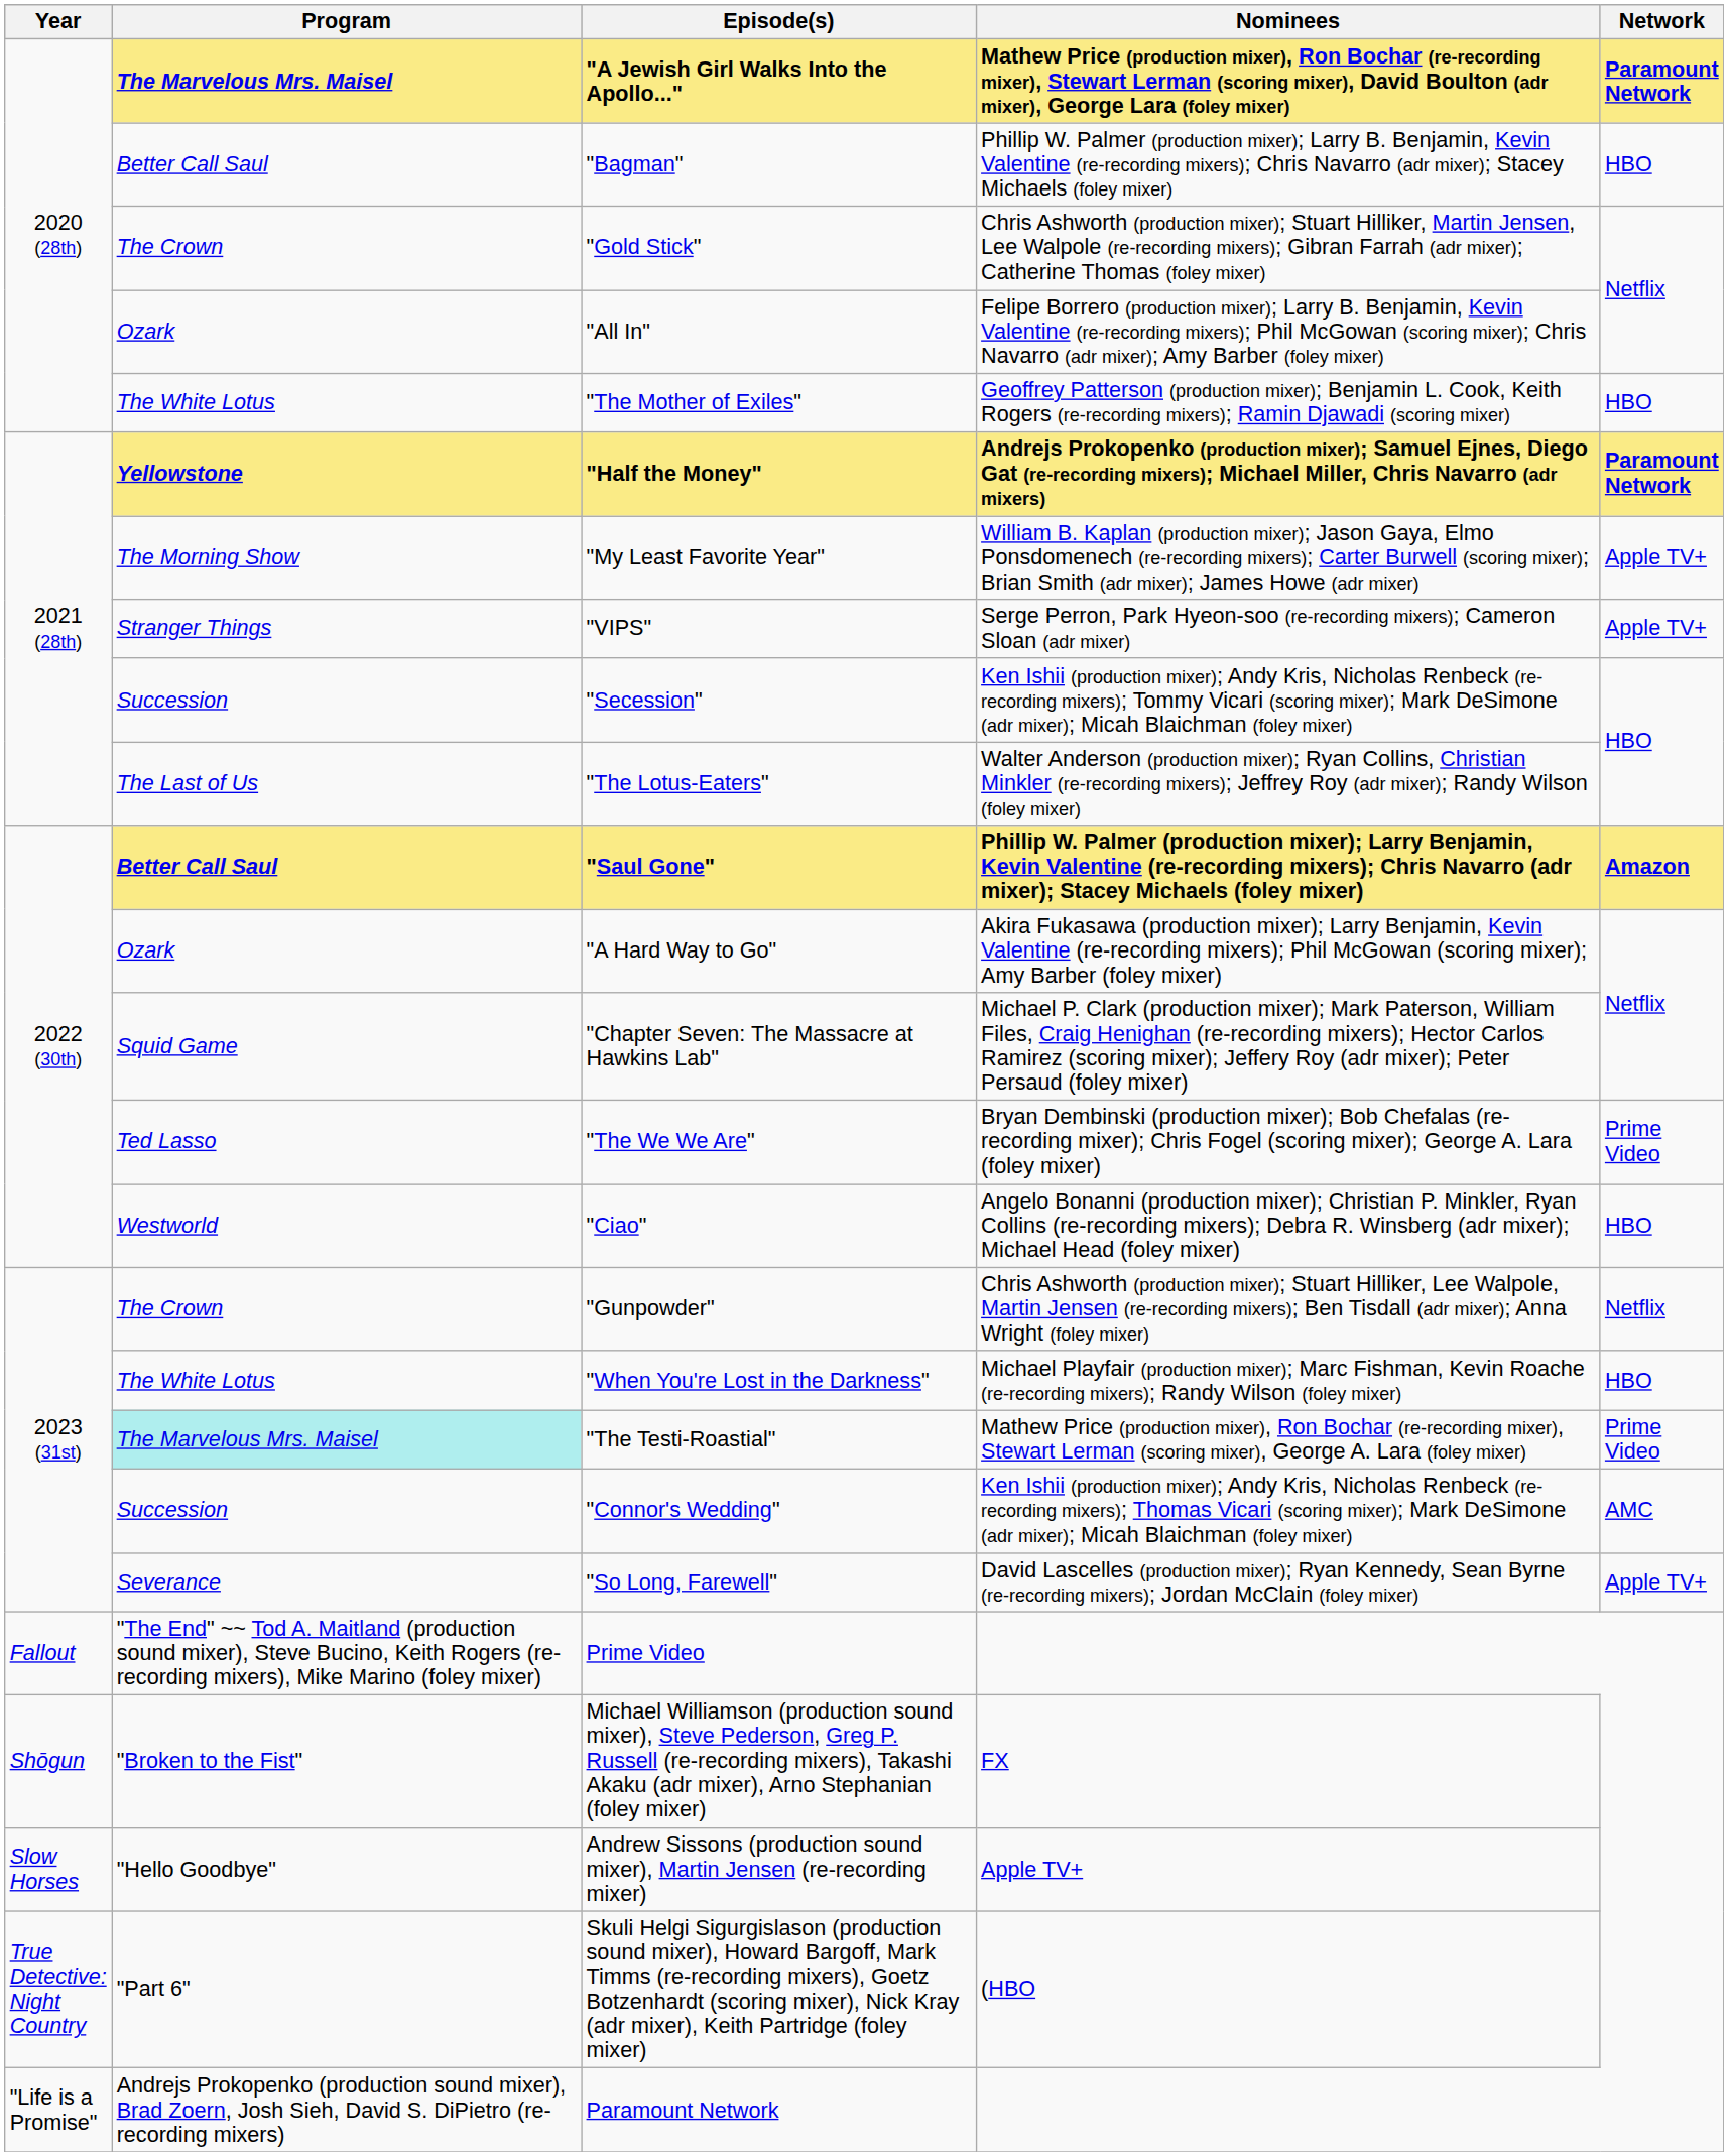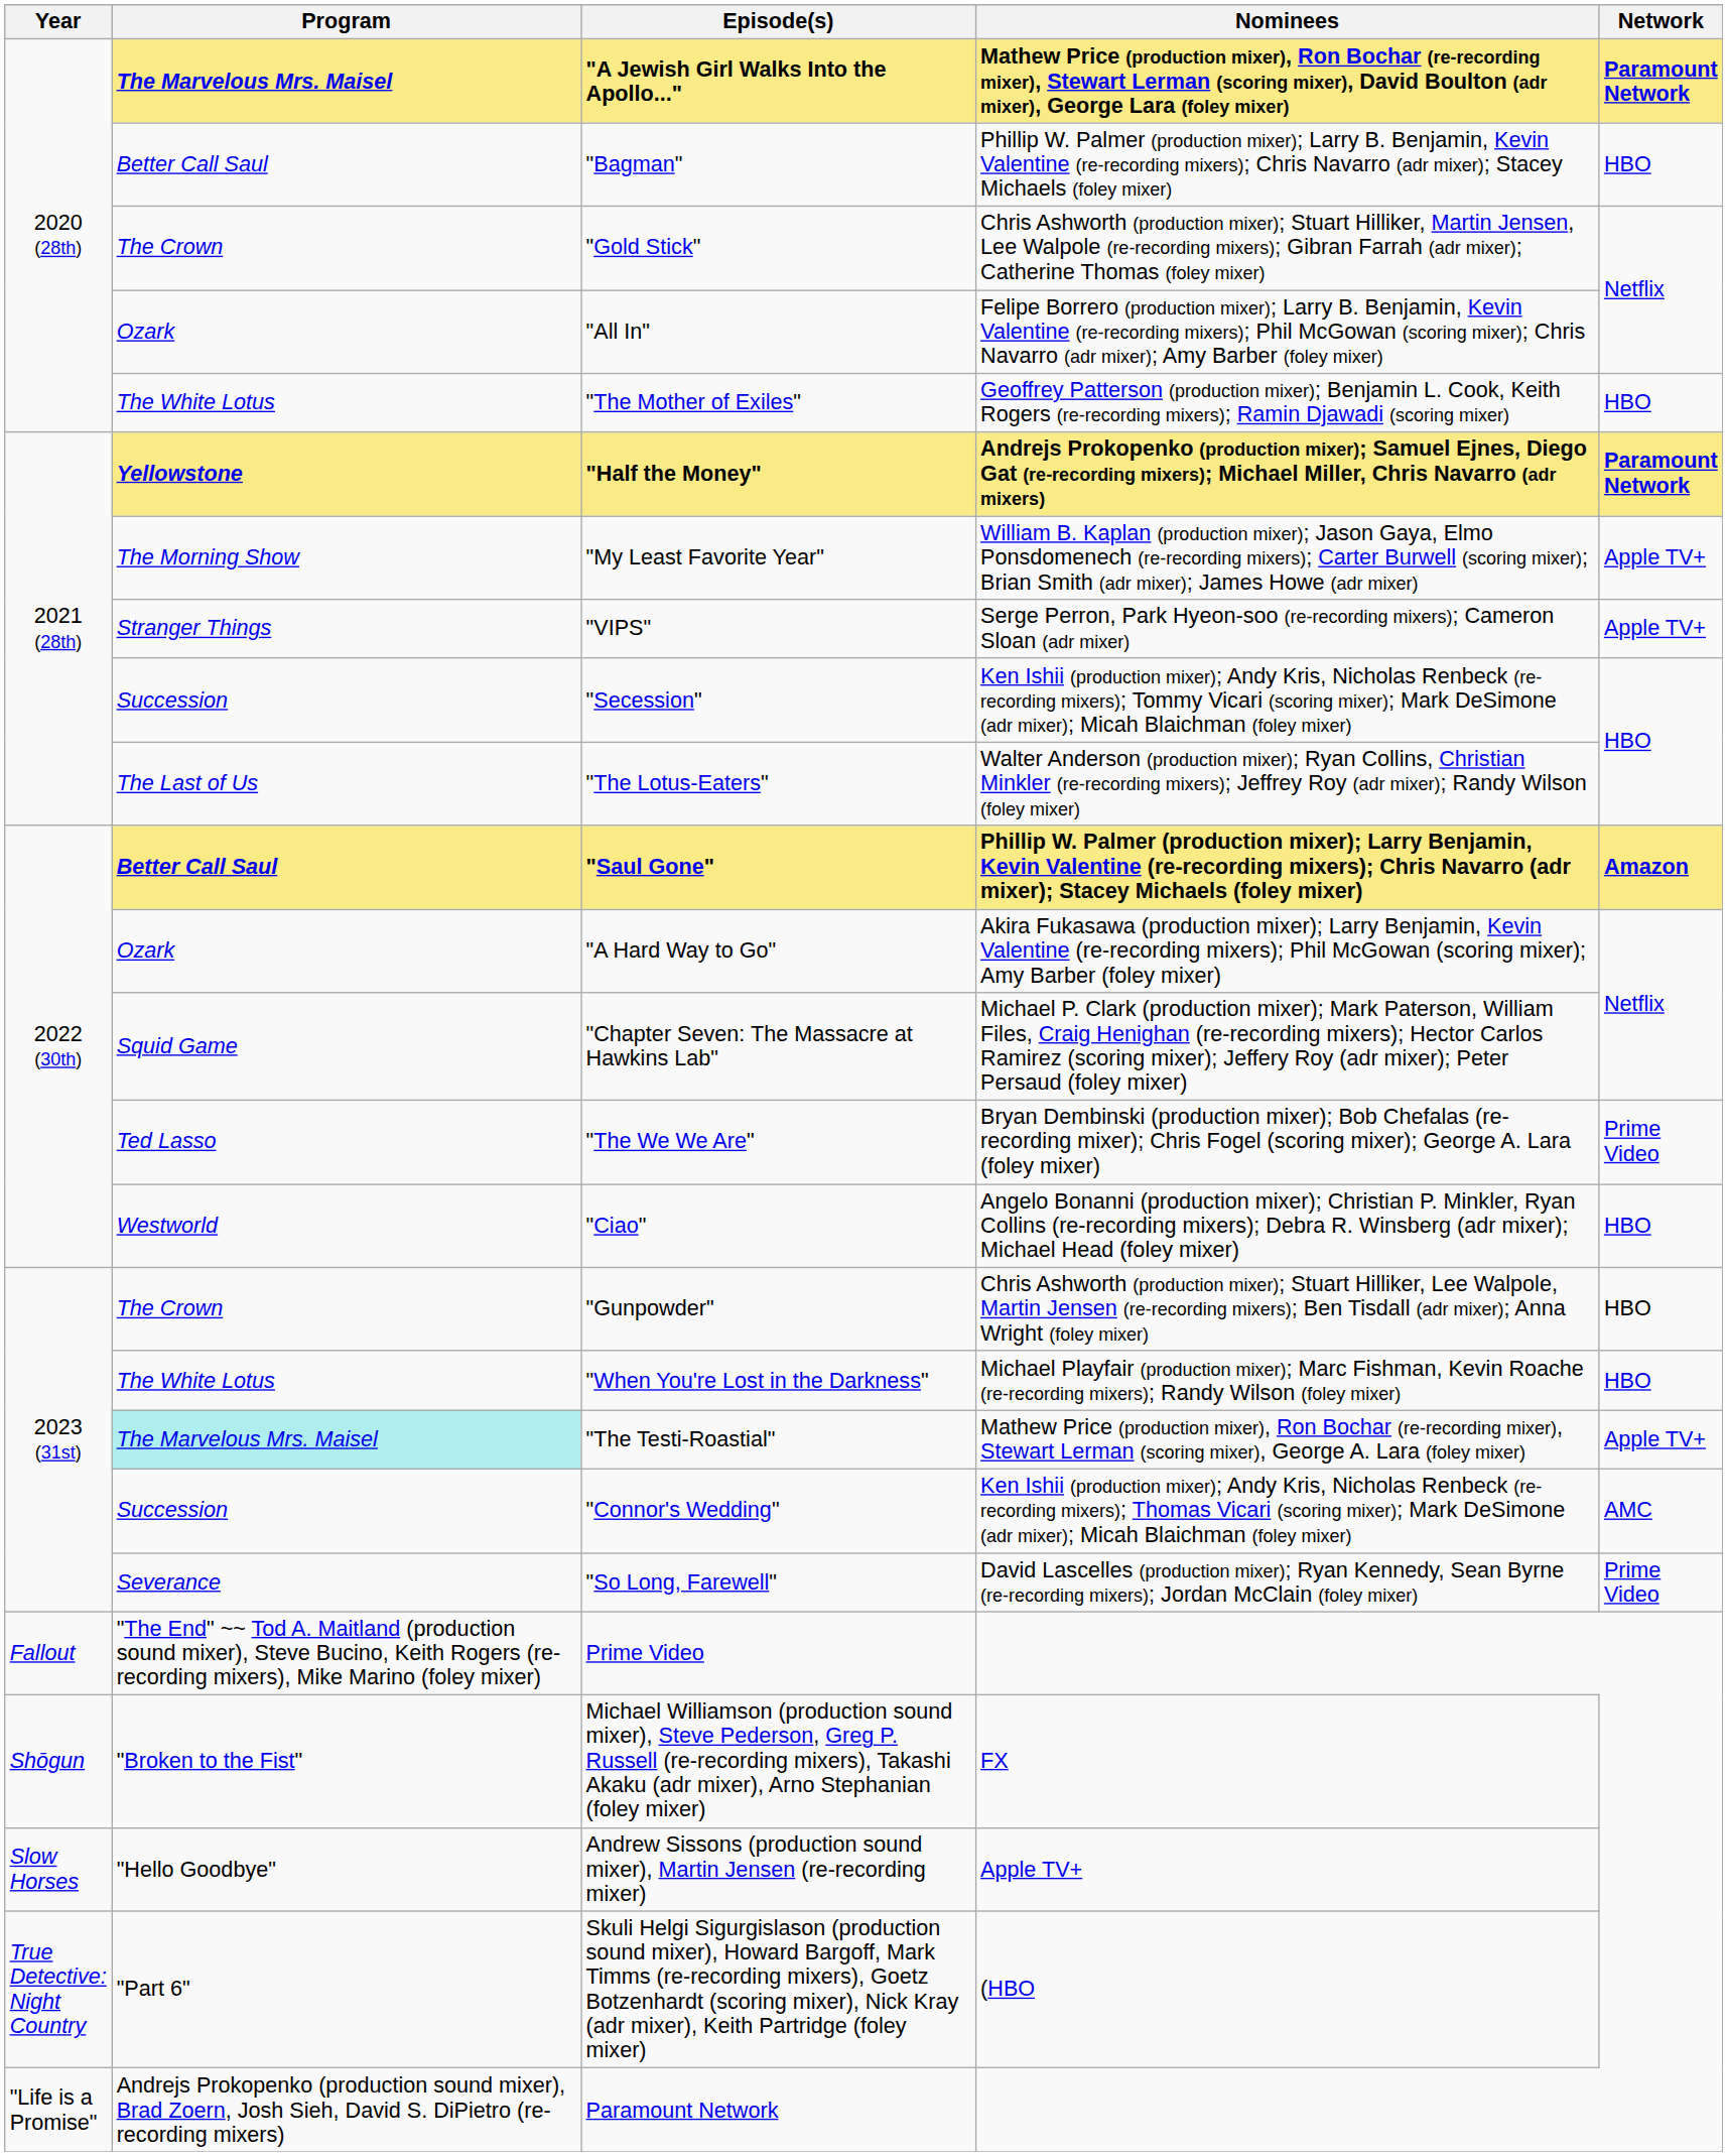"Gunpowder" | Network: Netflix -> HBO
"The Testi-Roastial" | Network: Prime Video -> Apple TV+
"So Long, Farewell" | Network: Apple TV+ -> Prime Video
